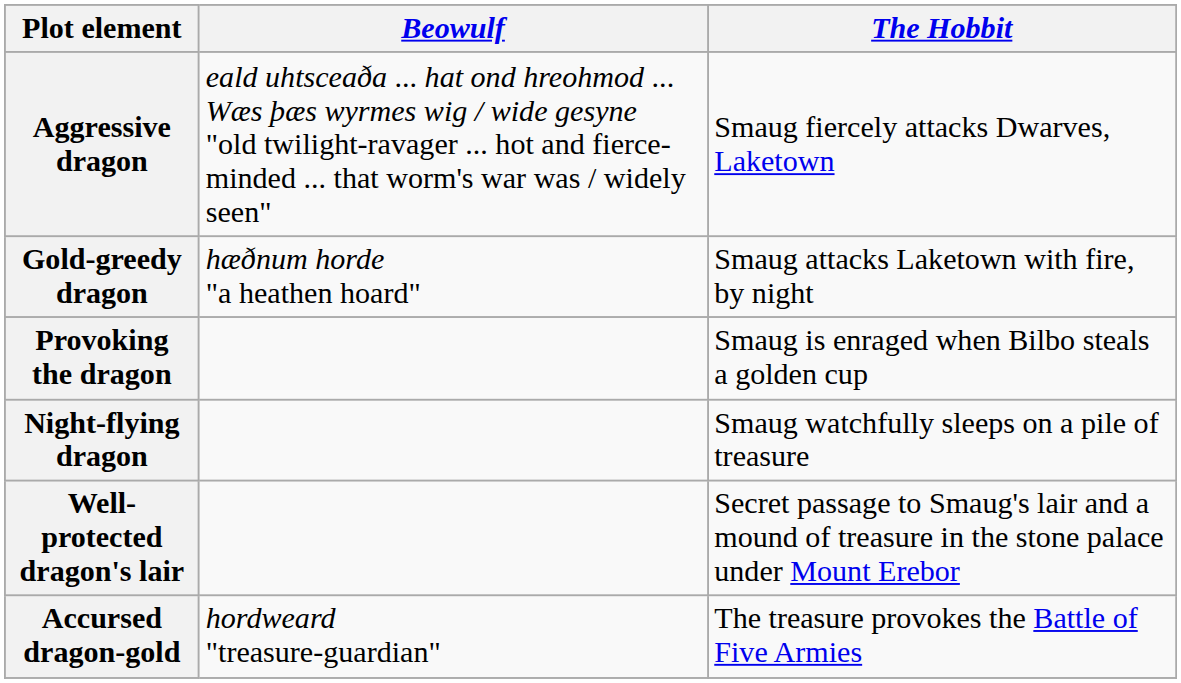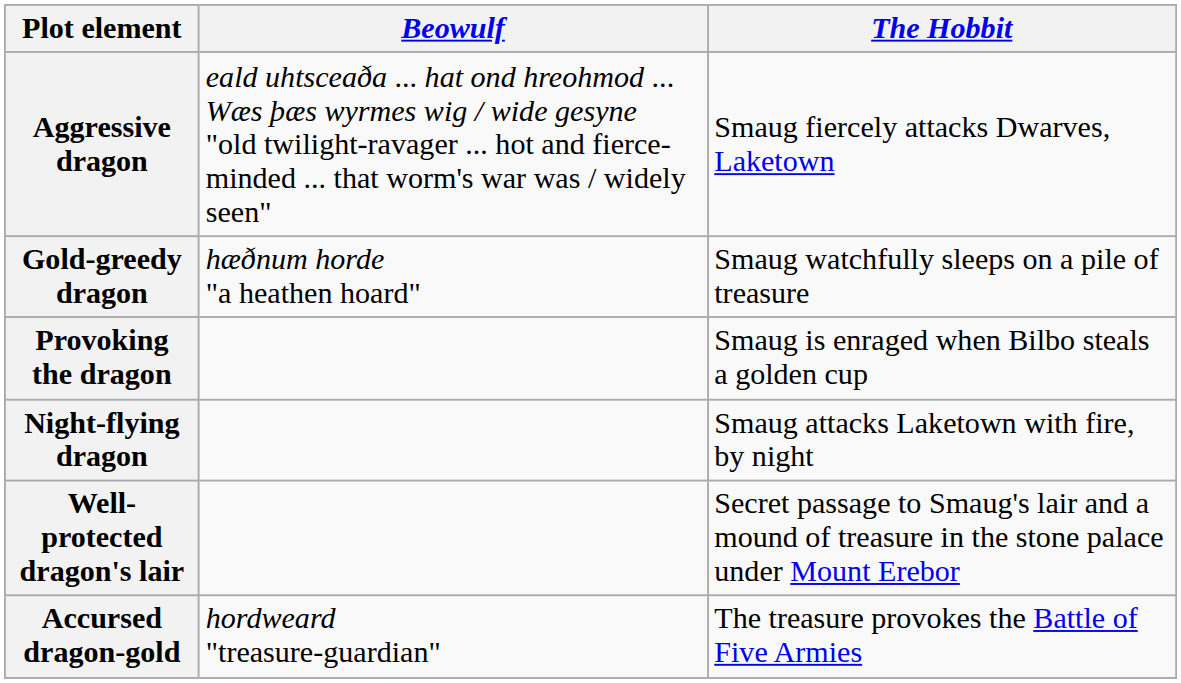Gold-greedy dragon | The Hobbit: Smaug attacks Laketown with fire, by night -> Smaug watchfully sleeps on a pile of treasure
Night-flying dragon | The Hobbit: Smaug watchfully sleeps on a pile of treasure -> Smaug attacks Laketown with fire, by night
